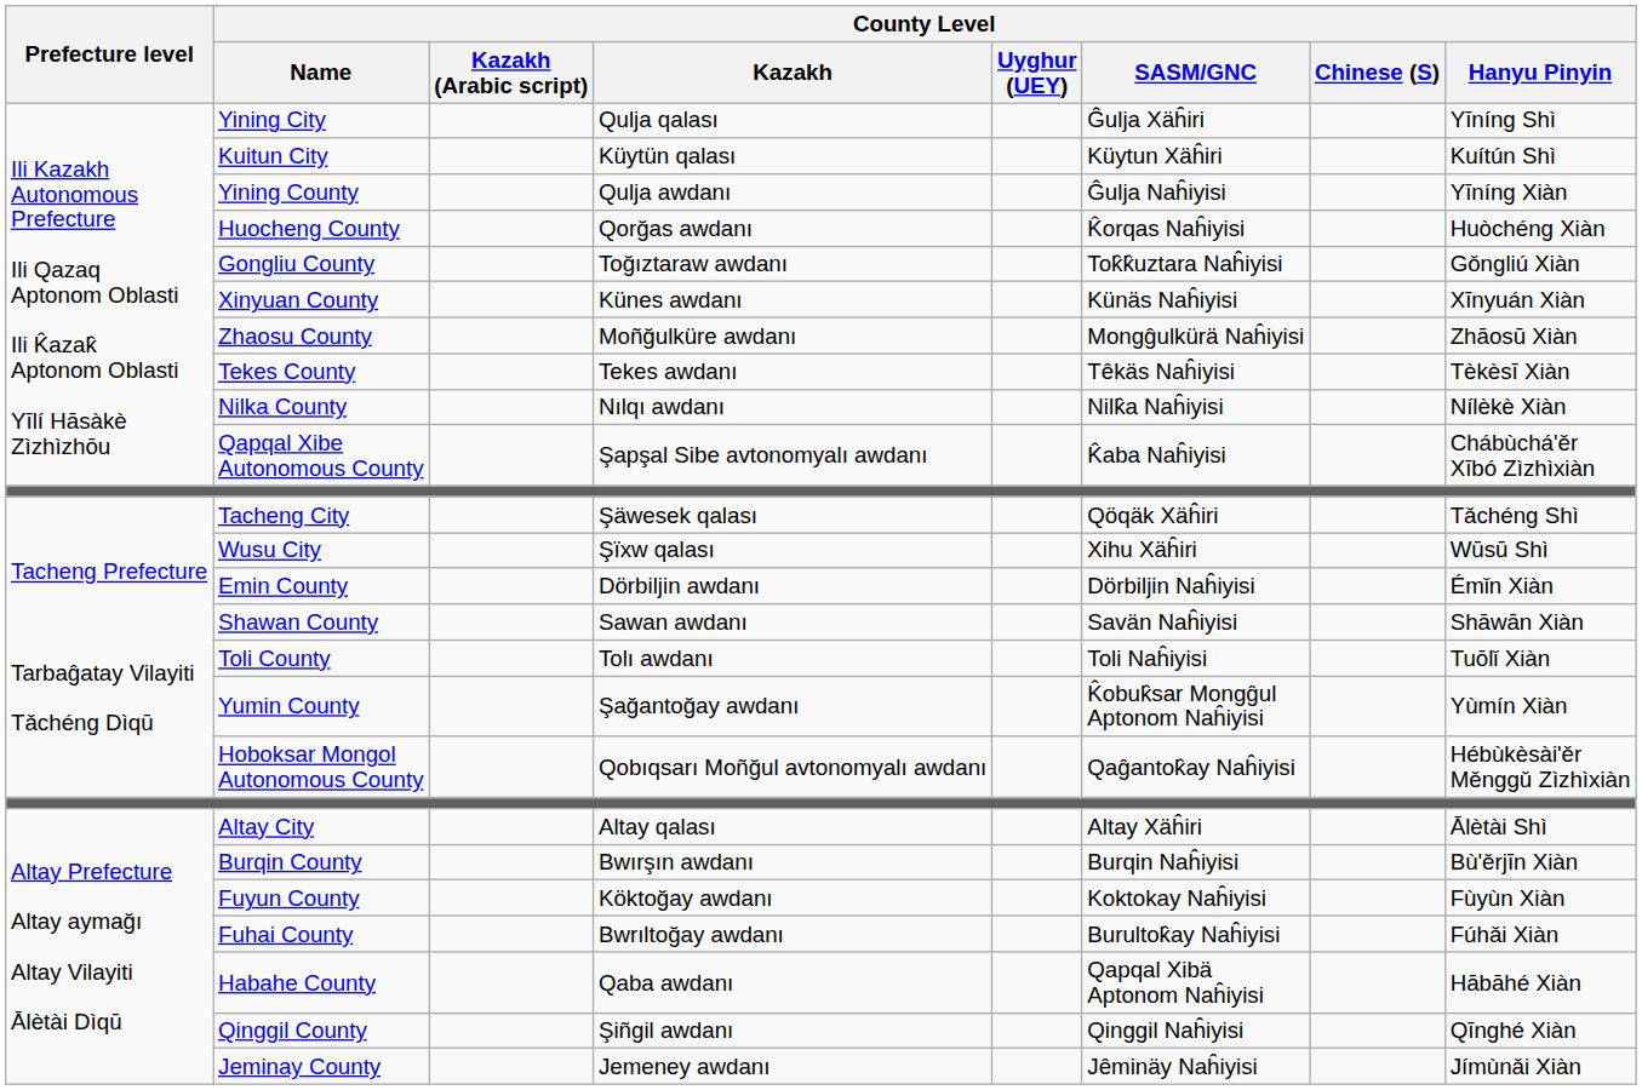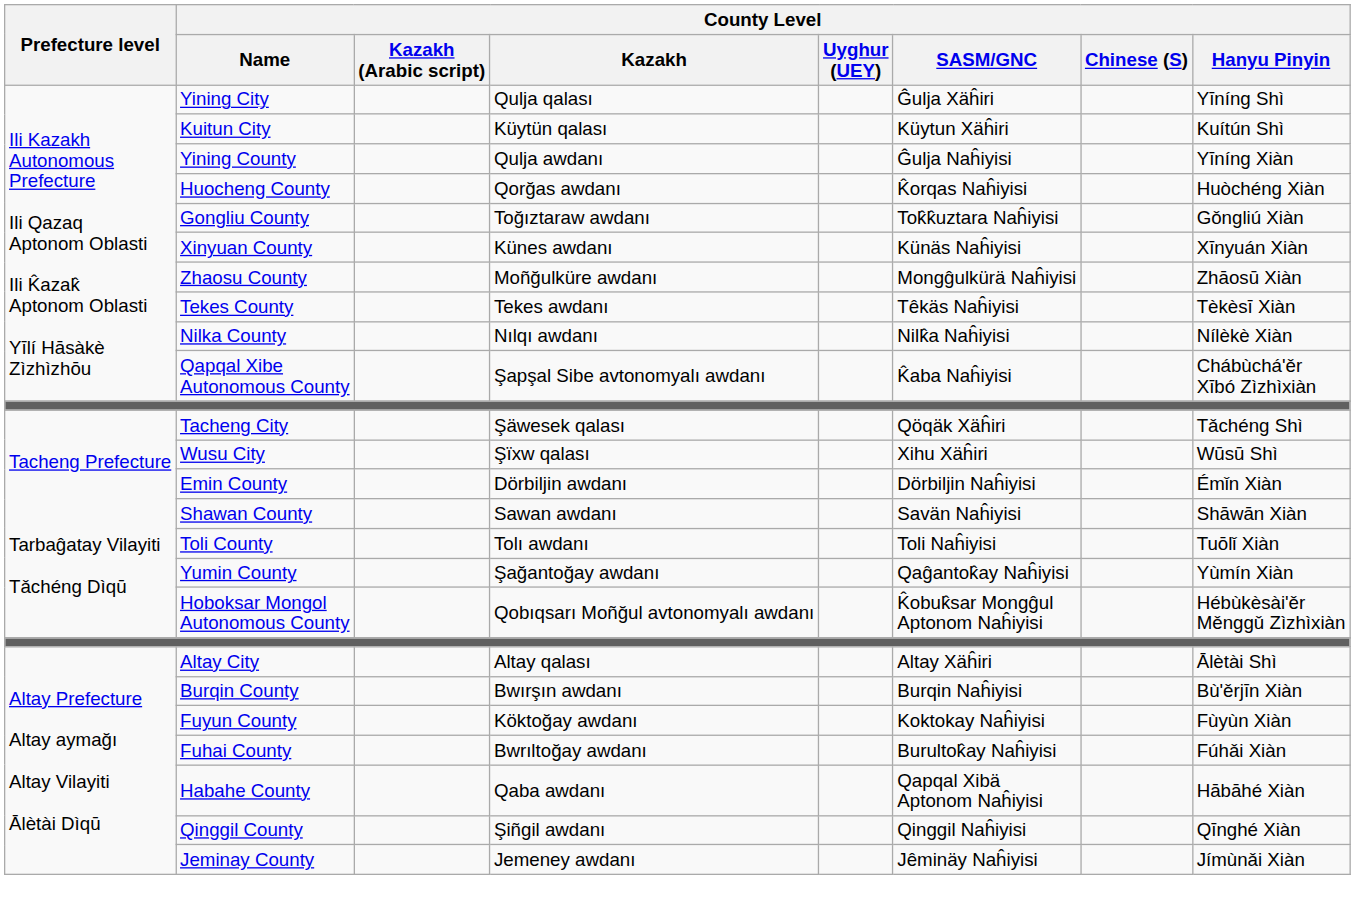Yumin County | County Level / SASM/GNC: K̂obuk̂sar Mongĝul Aptonom Naĥiyisi -> Qaĝantok̂ay Naĥiyisi
Hoboksar Mongol Autonomous County | County Level / SASM/GNC: Qaĝantok̂ay Naĥiyisi -> K̂obuk̂sar Mongĝul Aptonom Naĥiyisi
